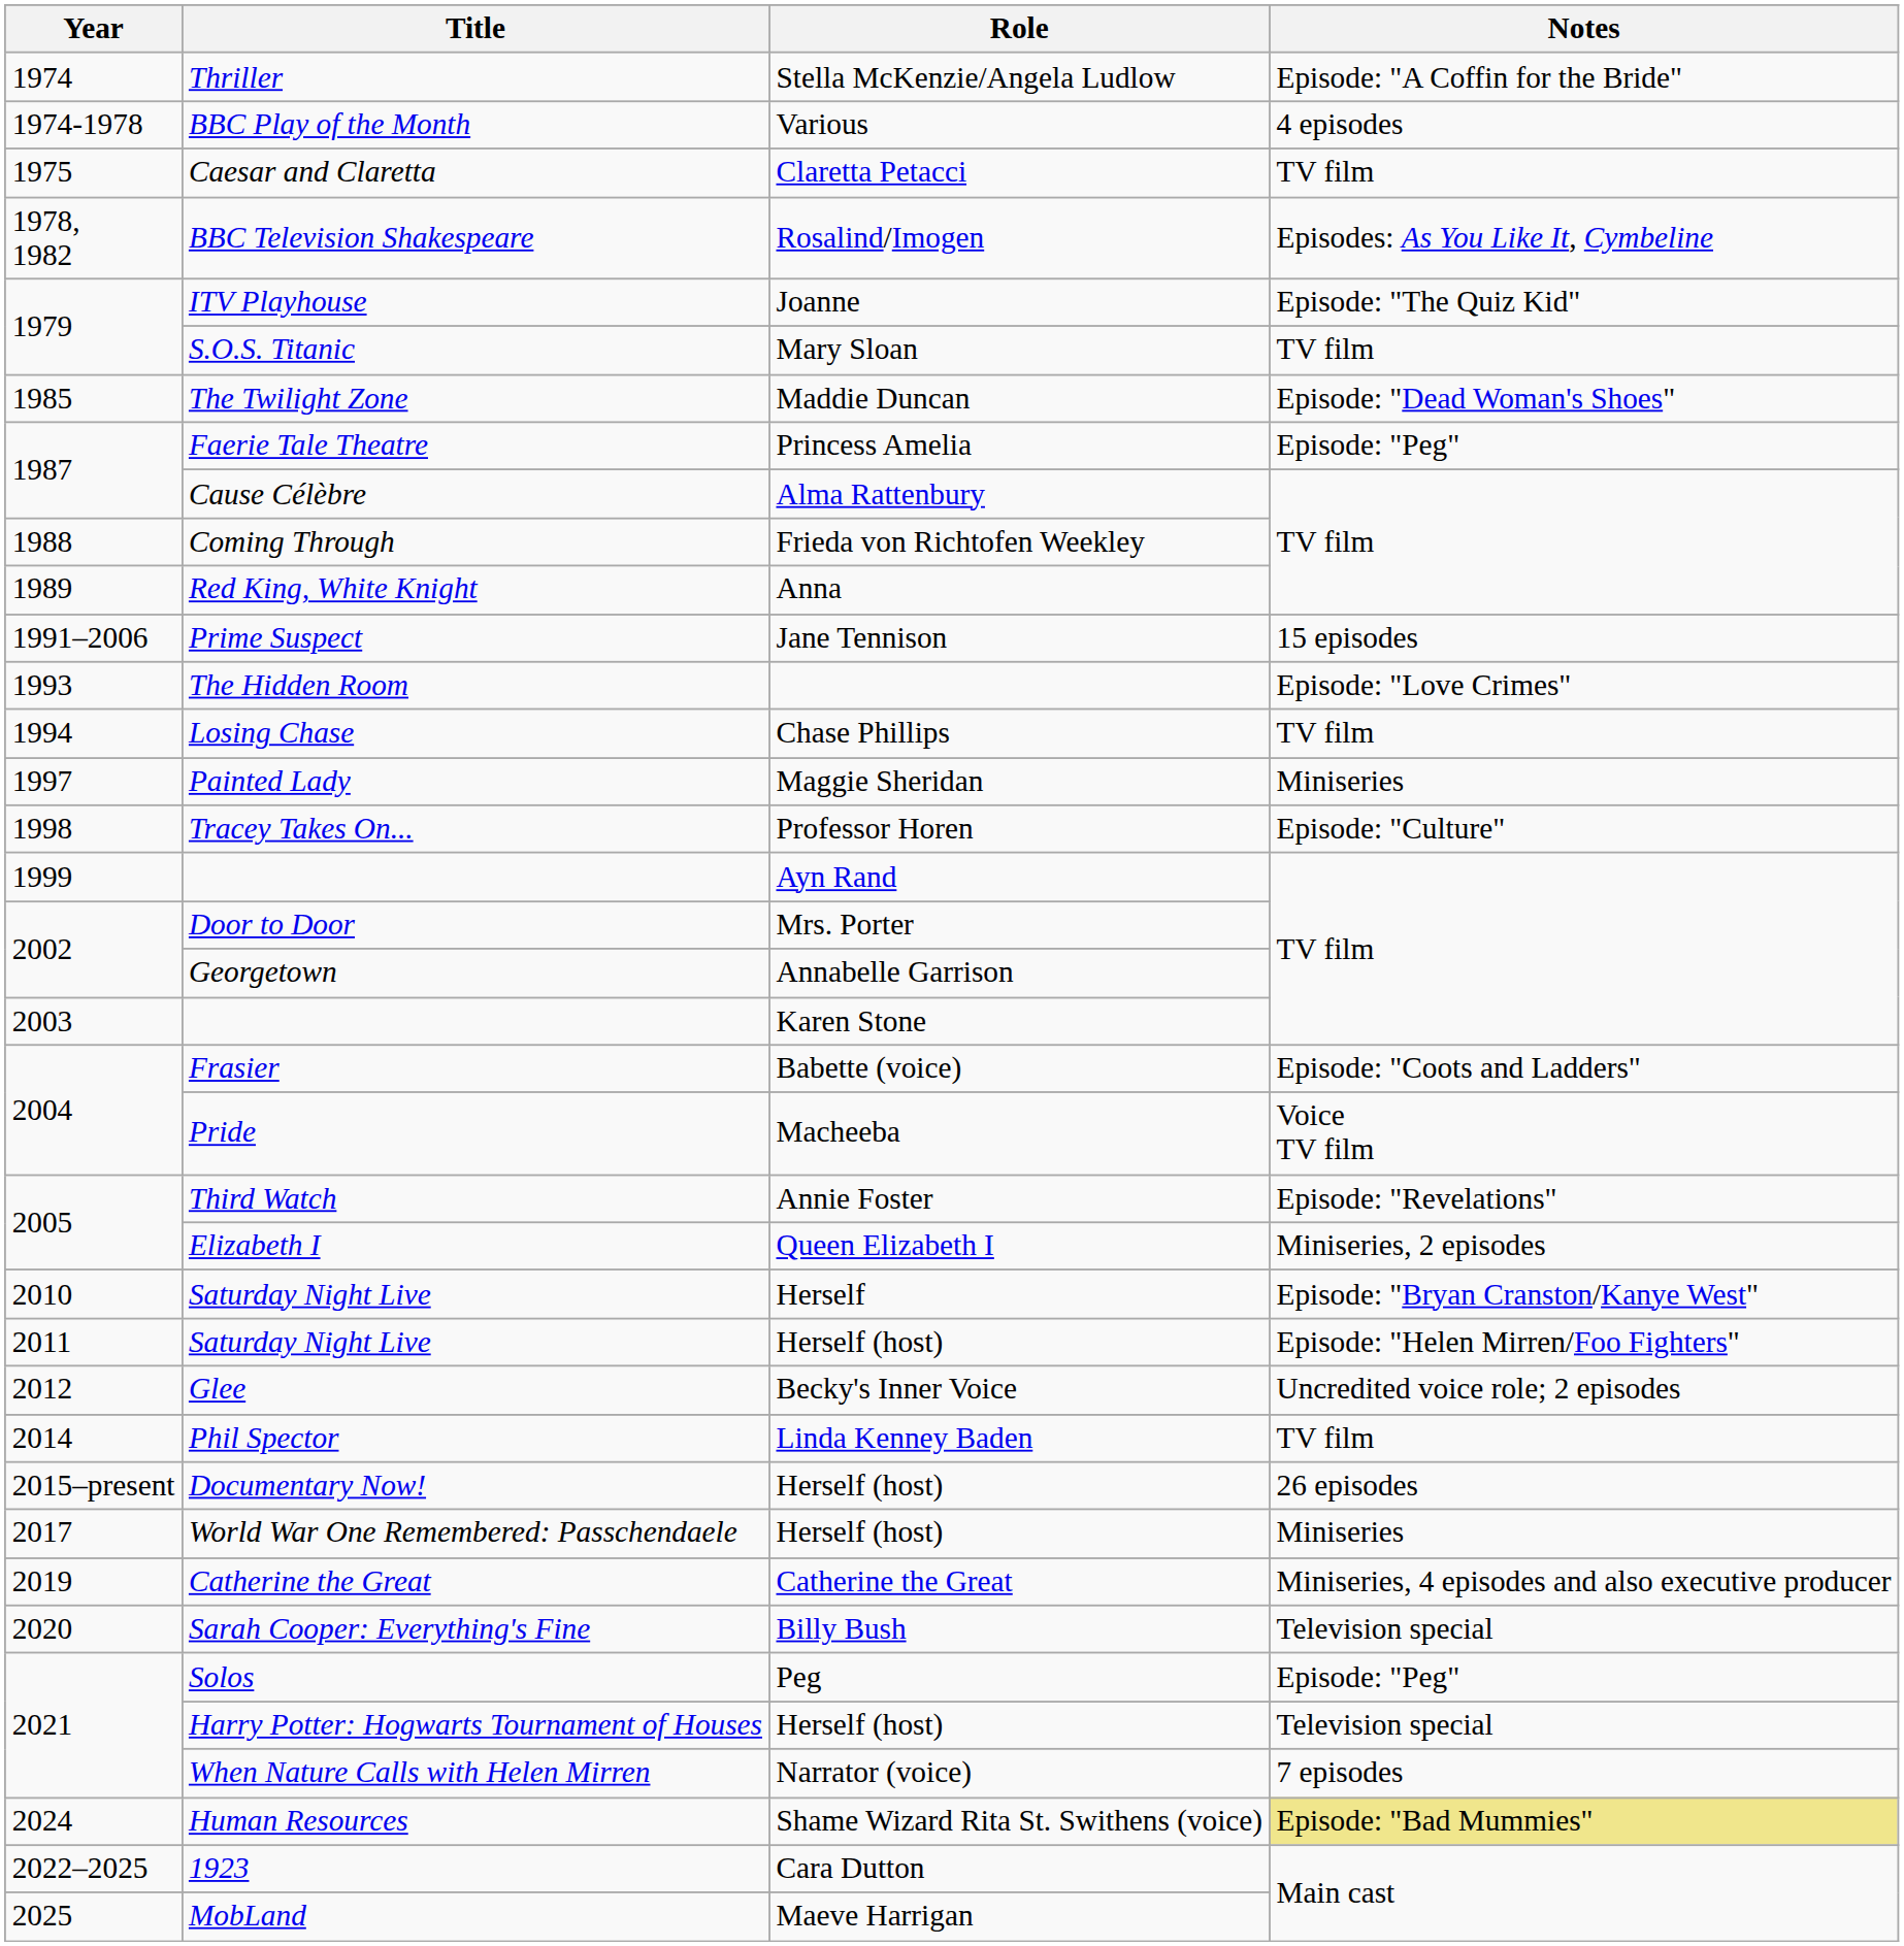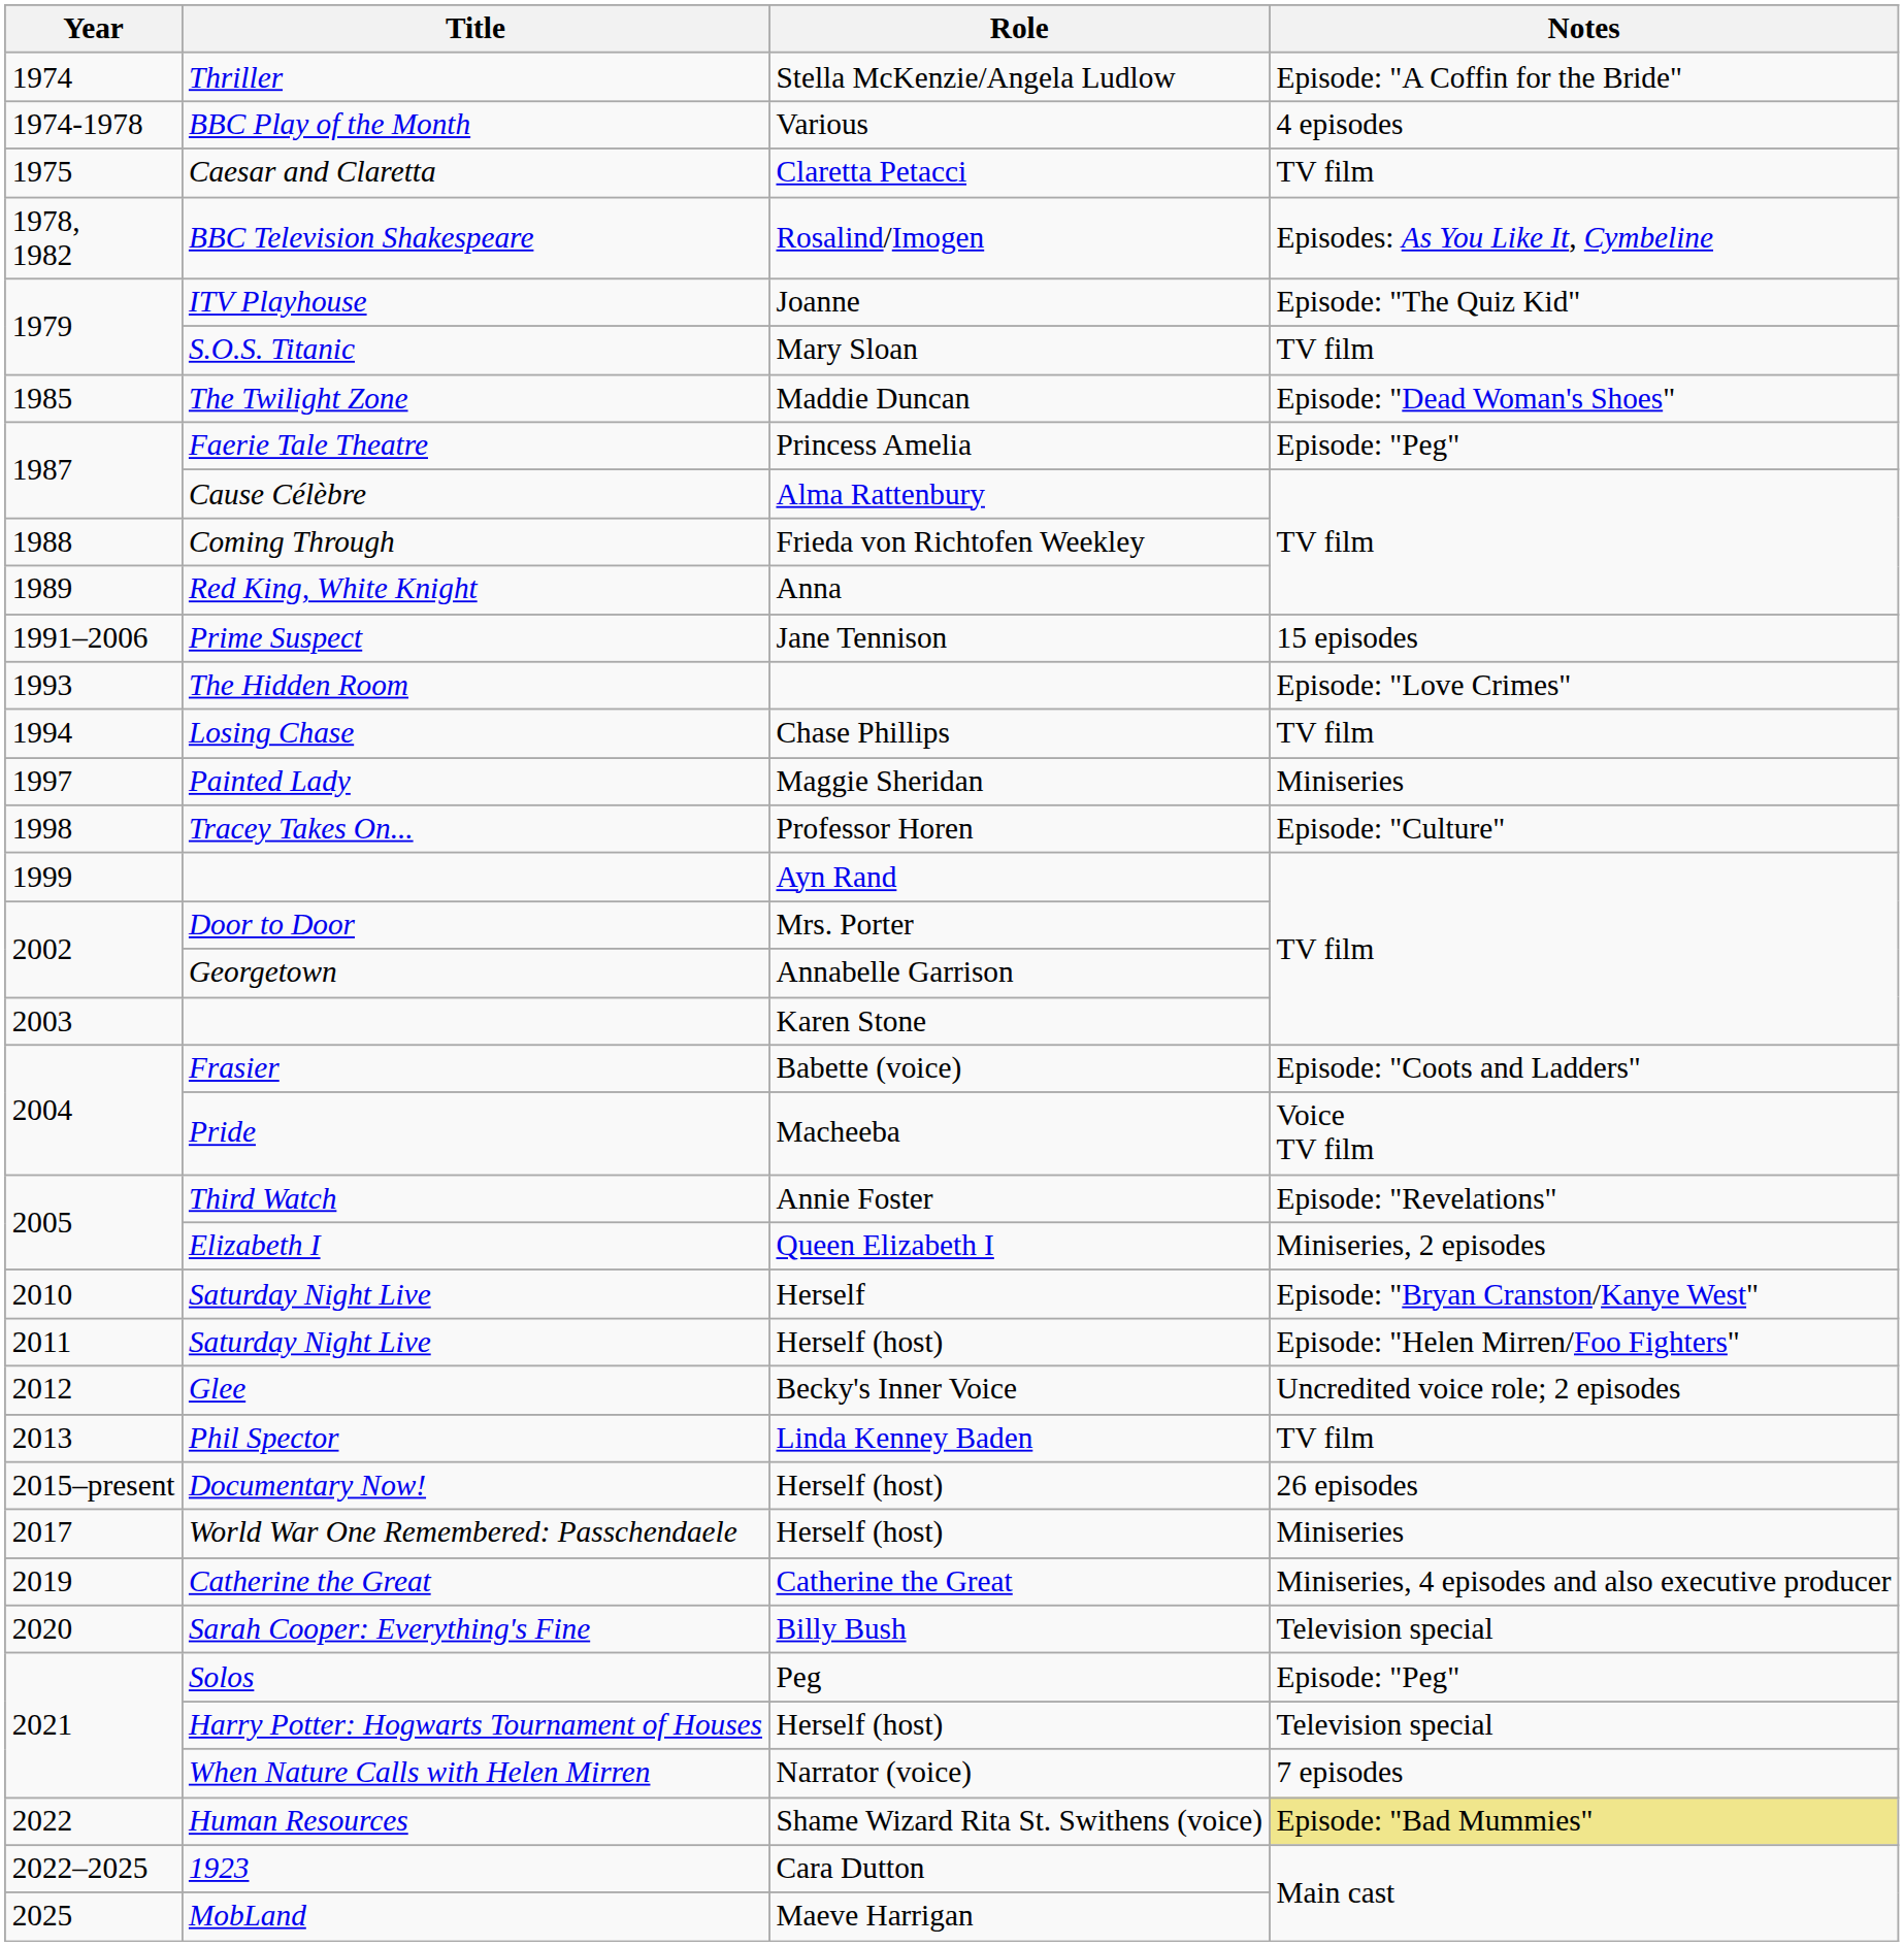Phil Spector | Year: 2014 -> 2013
Human Resources | Year: 2024 -> 2022
